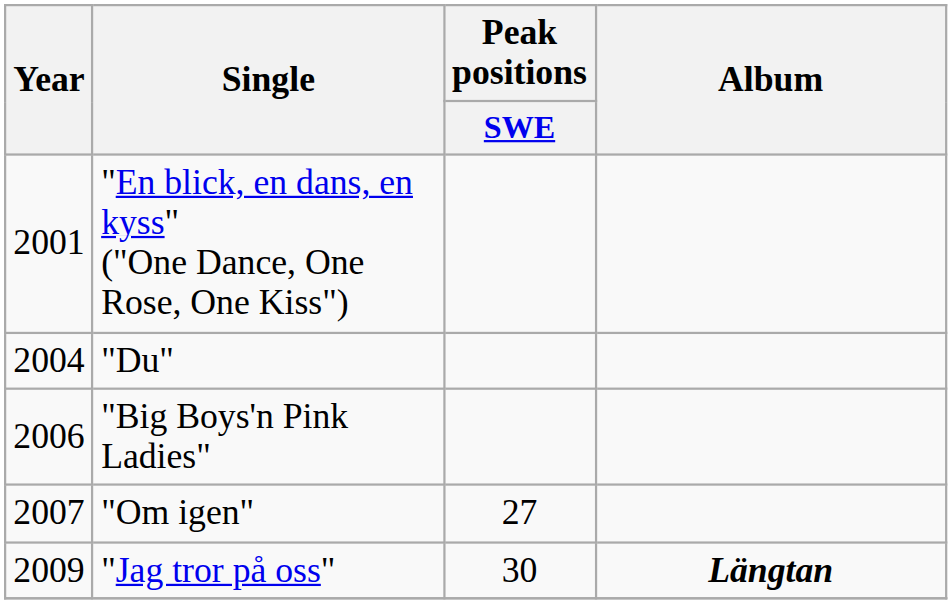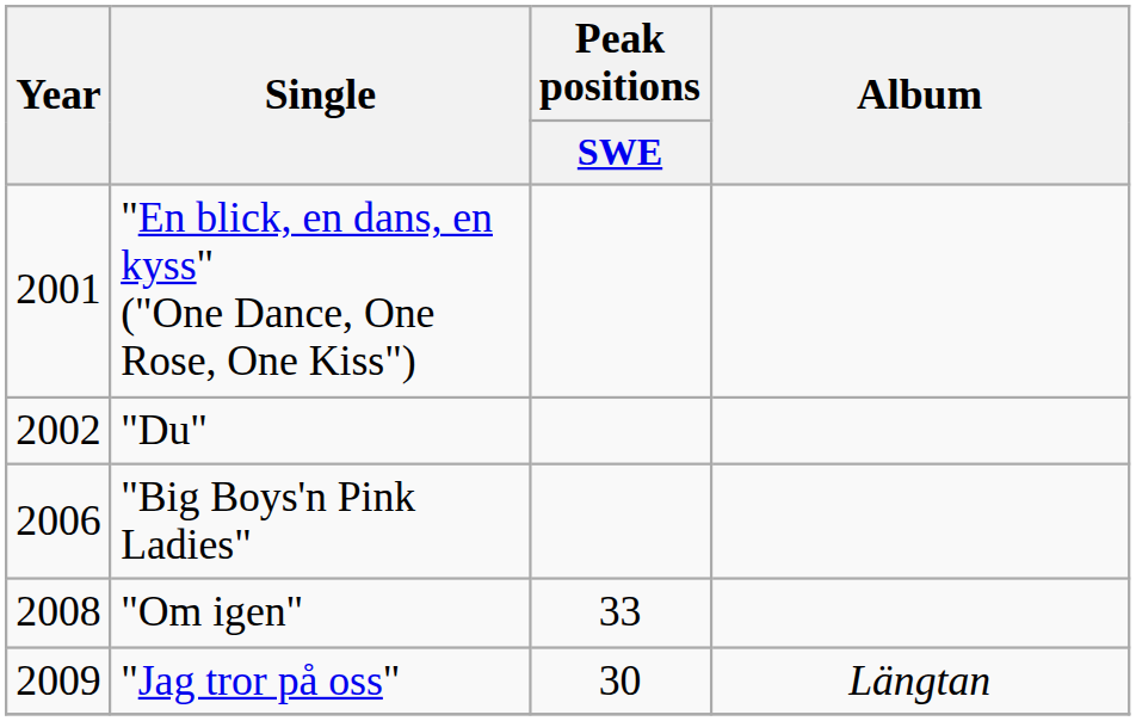"Du" | Year: 2004 -> 2002
"Om igen" | Year: 2007 -> 2008
"Om igen" | Peak positions / SWE: 27 -> 33
"Jag tror på oss" | Album: bold -> normal
